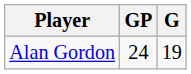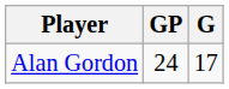Alan Gordon | G: 19 -> 17
